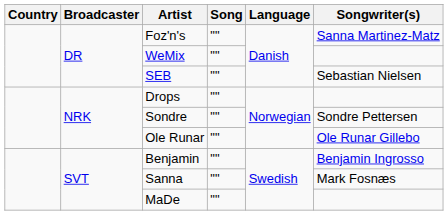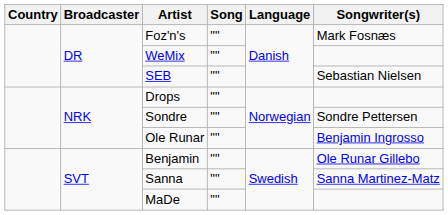Foz'n's | Songwriter(s): Sanna Martinez-Matz -> Mark Fosnæs
Ole Runar | Songwriter(s): Ole Runar Gillebo -> Benjamin Ingrosso
Benjamin | Songwriter(s): Benjamin Ingrosso -> Ole Runar Gillebo
Sanna | Songwriter(s): Mark Fosnæs -> Sanna Martinez-Matz
